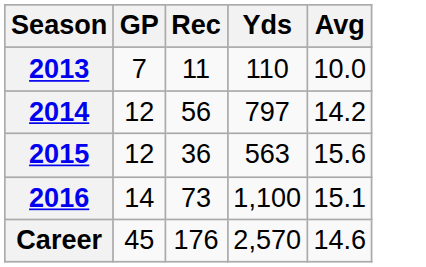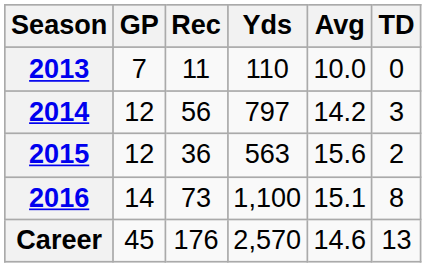+ column: TD | 0 | 3 | 2 | 8 | 13
